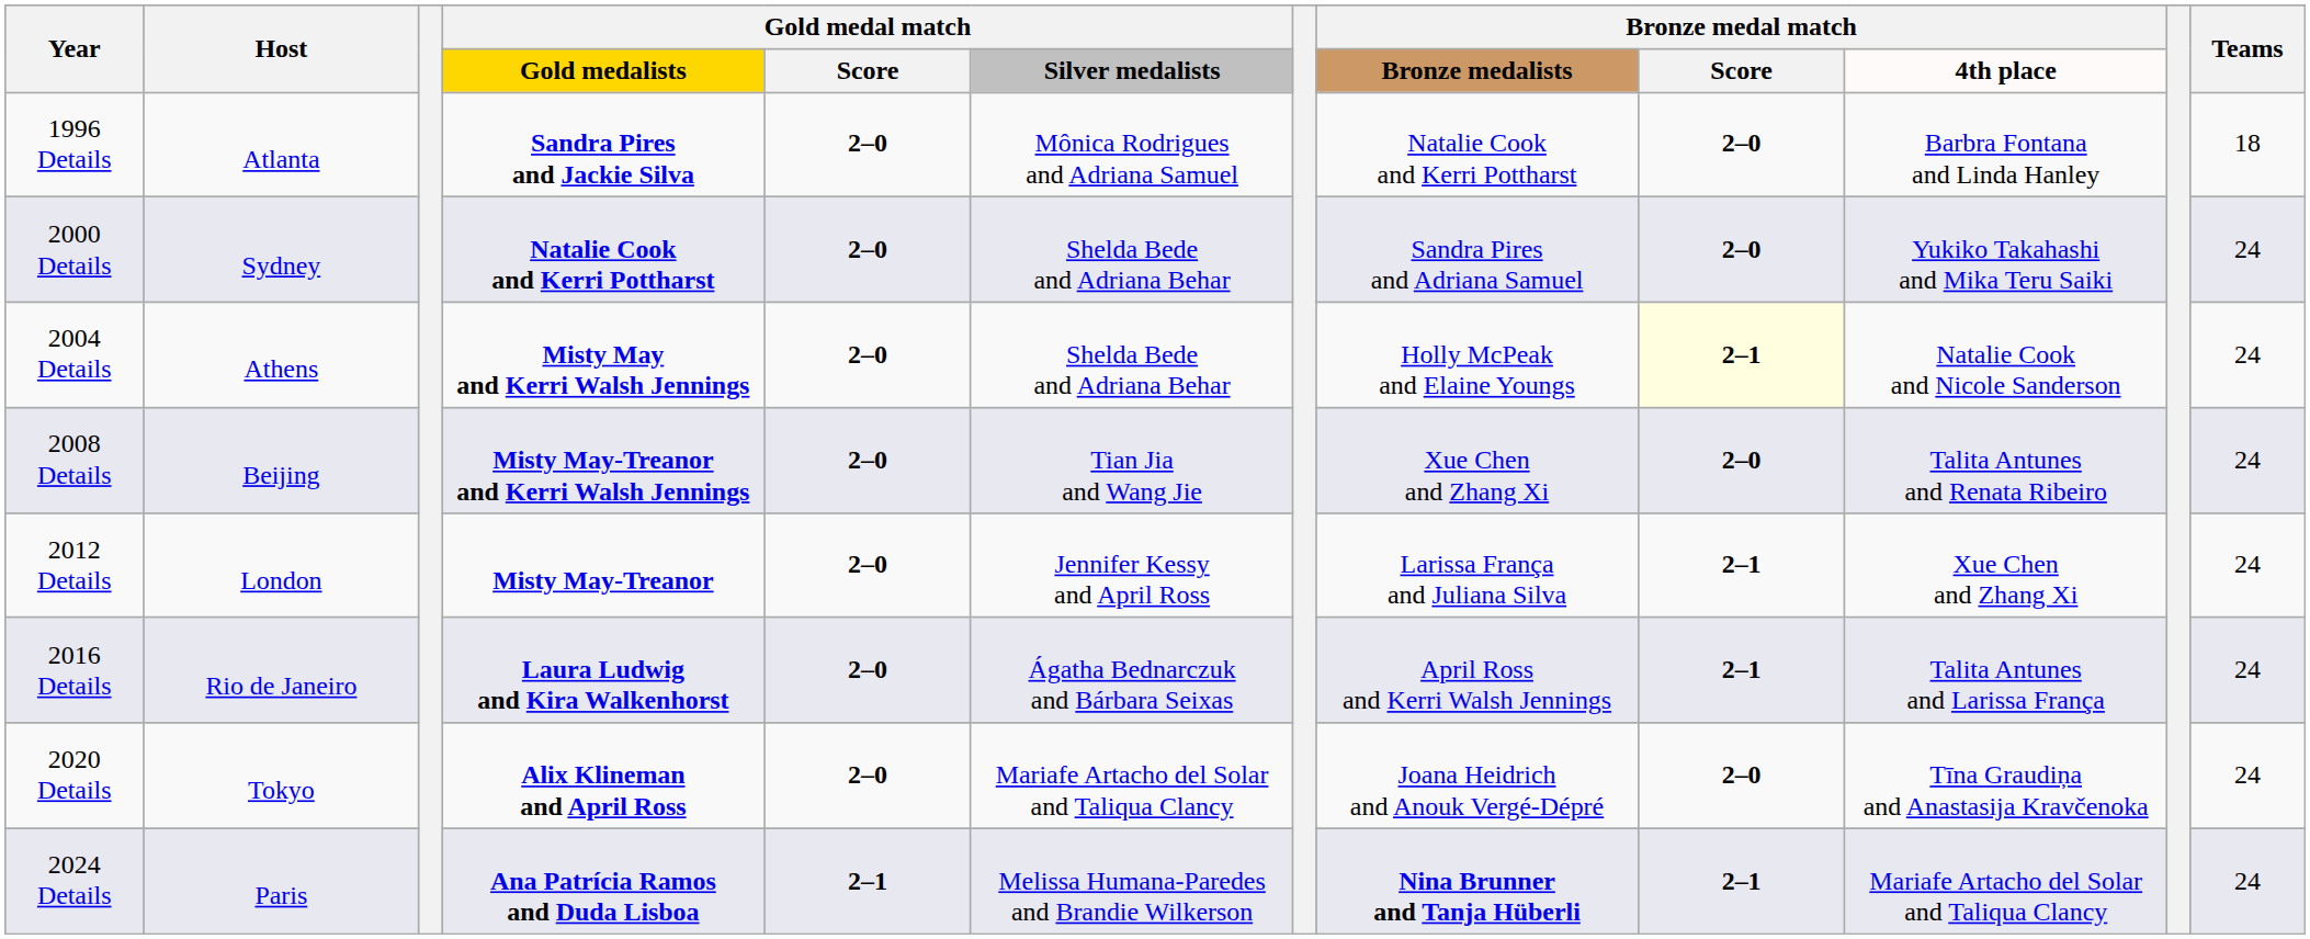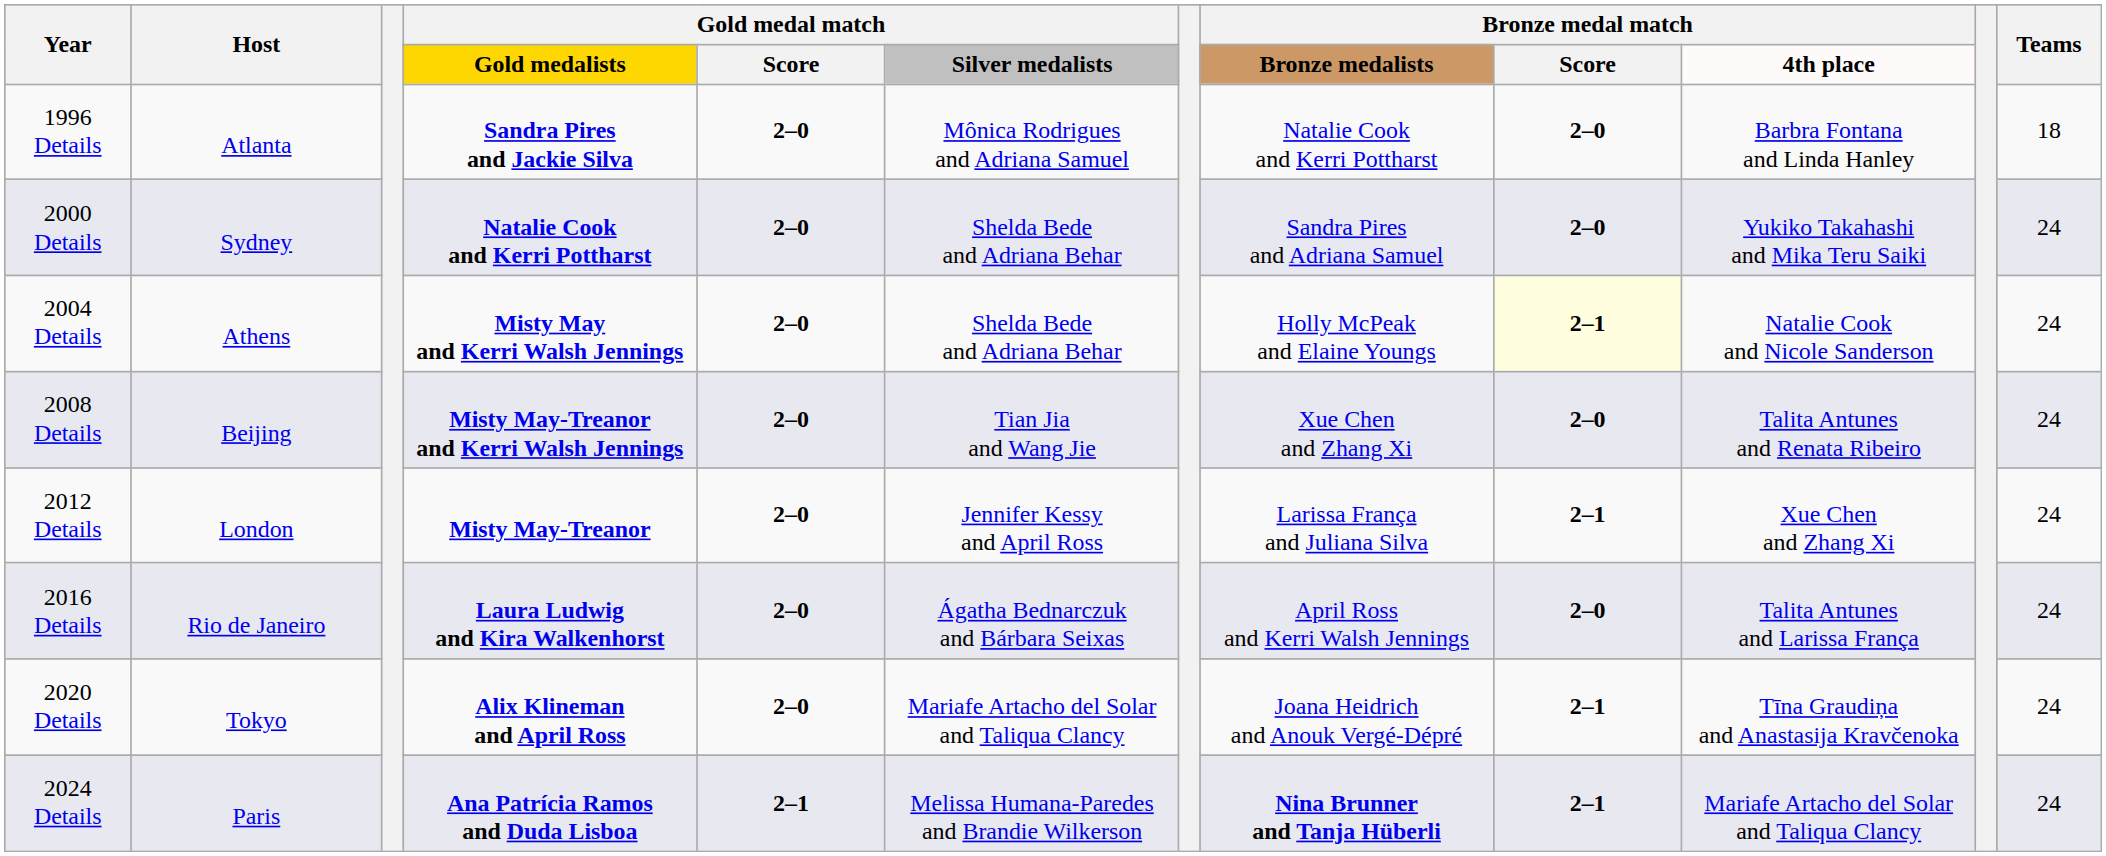2016 Details | Bronze medal match / Score: 2–1 -> 2–0
2020 Details | Bronze medal match / Score: 2–0 -> 2–1
